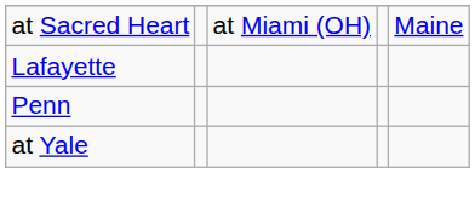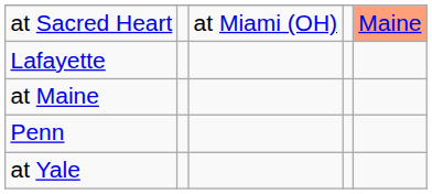at Sacred Heart | column 5: no background -> lightsalmon background
+ row: at Maine
